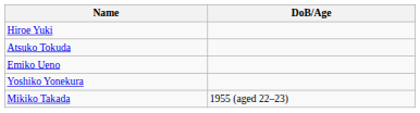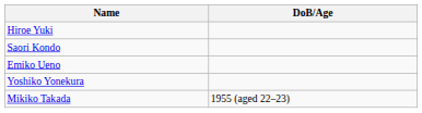- row: Atsuko Tokuda
+ row: Saori Kondo
